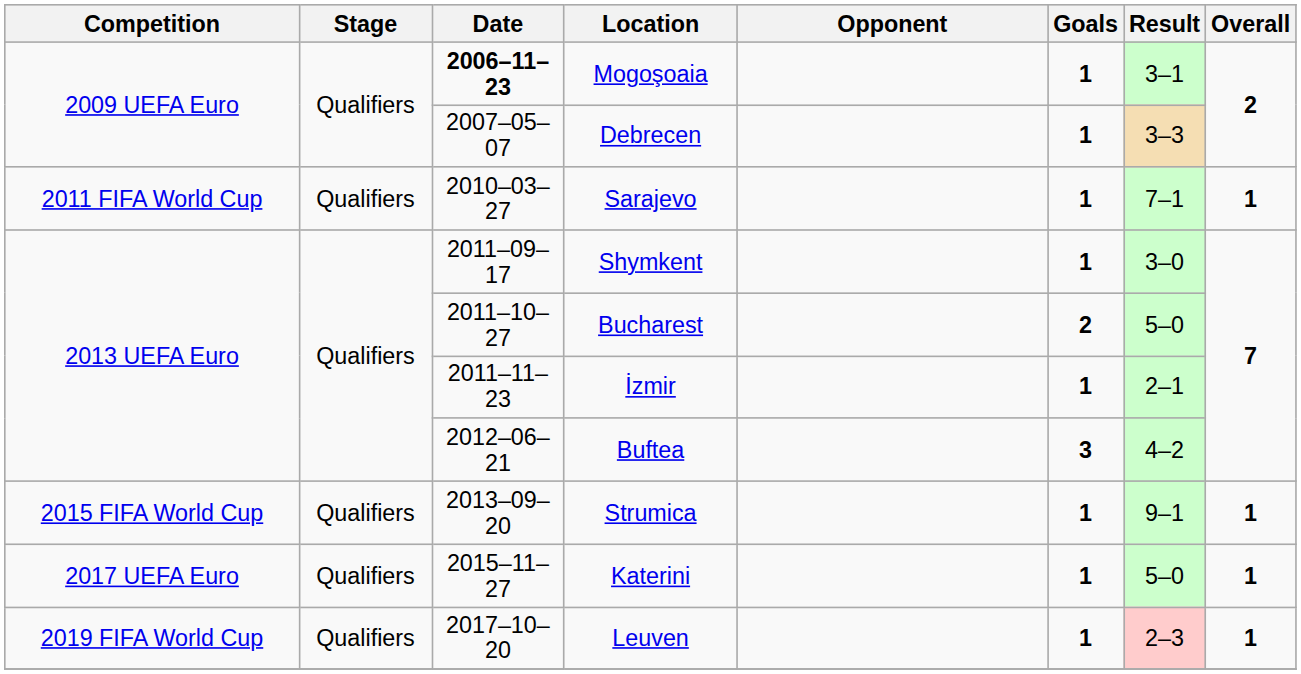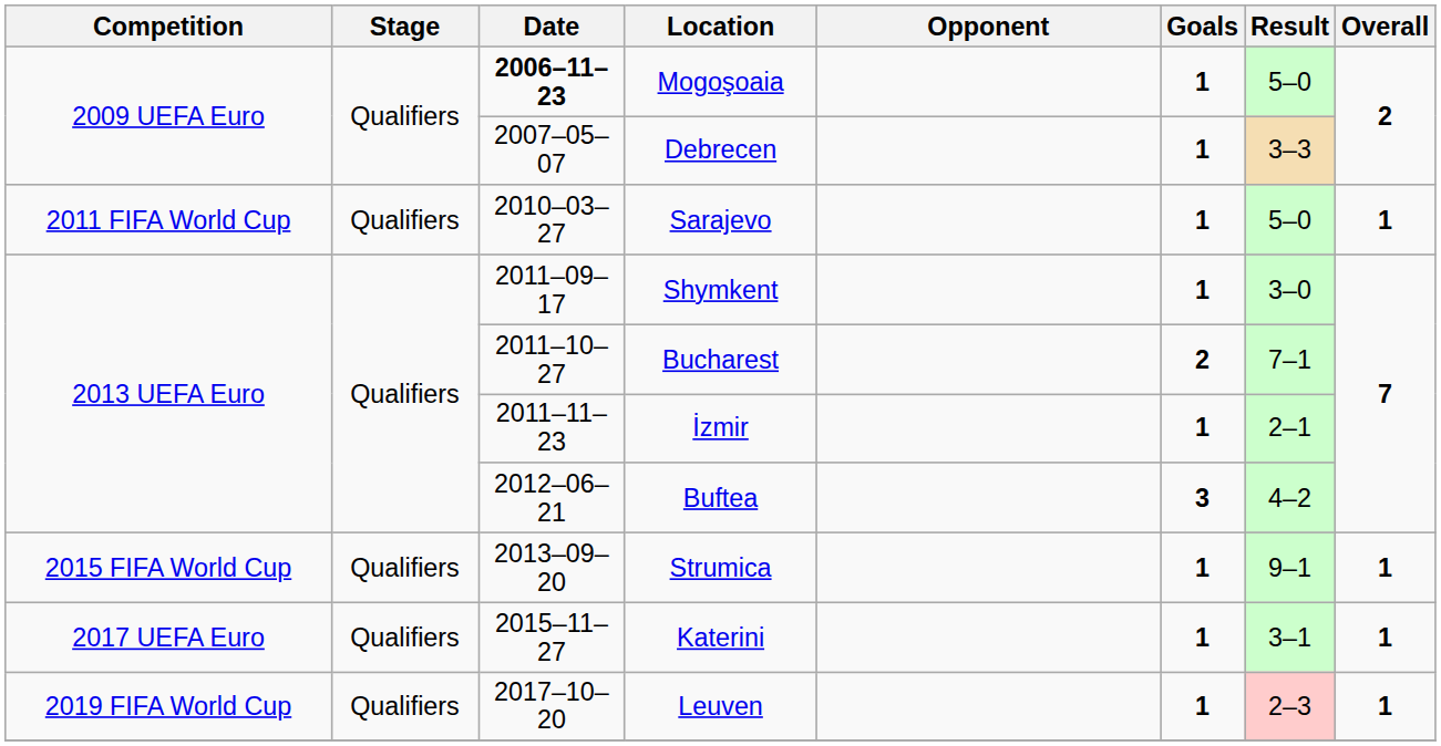Mogoşoaia | Result: 3–1 -> 5–0
Sarajevo | Result: 7–1 -> 5–0
Bucharest | Result: 5–0 -> 7–1
Katerini | Result: 5–0 -> 3–1
